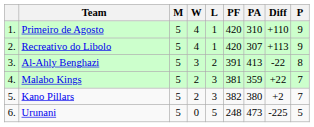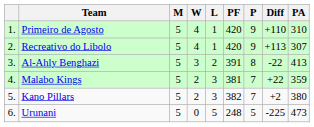columns swapped: PA <-> P
